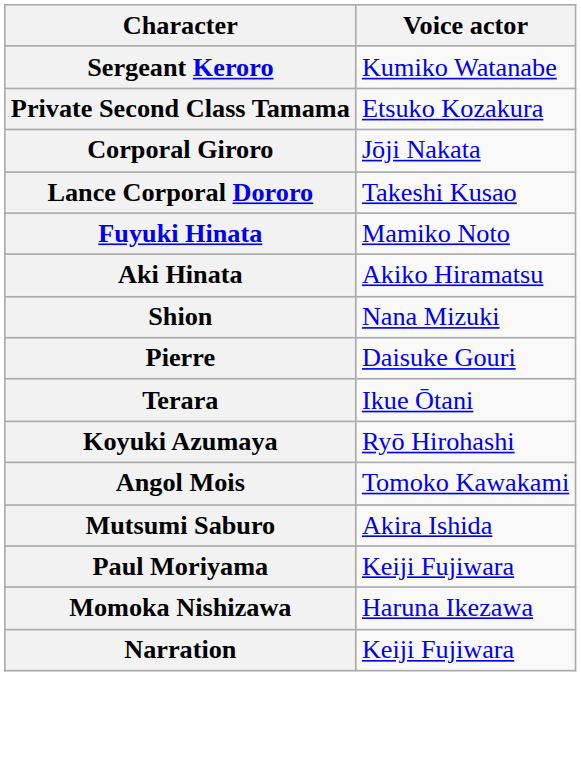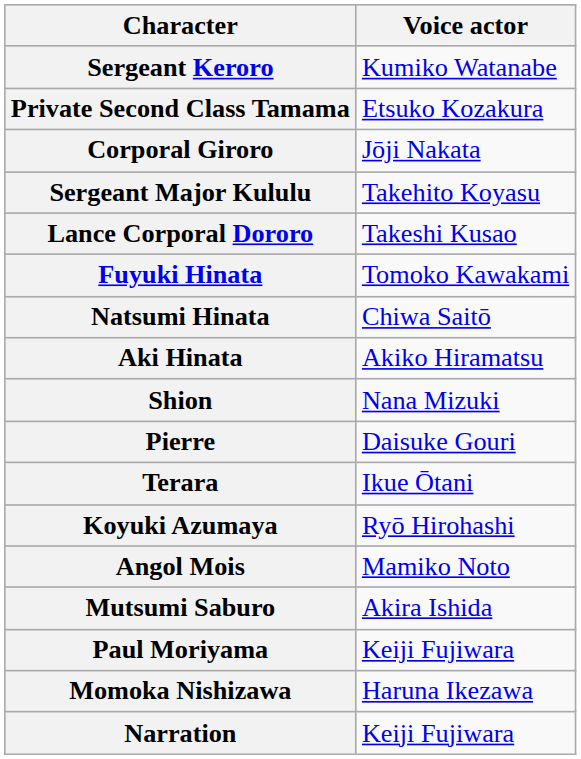+ row: Sergeant Major Kululu | Takehito Koyasu
Fuyuki Hinata | Voice actor: Mamiko Noto -> Tomoko Kawakami
+ row: Natsumi Hinata | Chiwa Saitō
Angol Mois | Voice actor: Tomoko Kawakami -> Mamiko Noto
